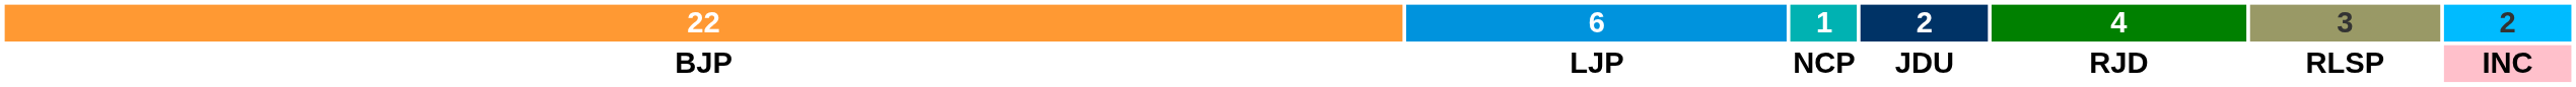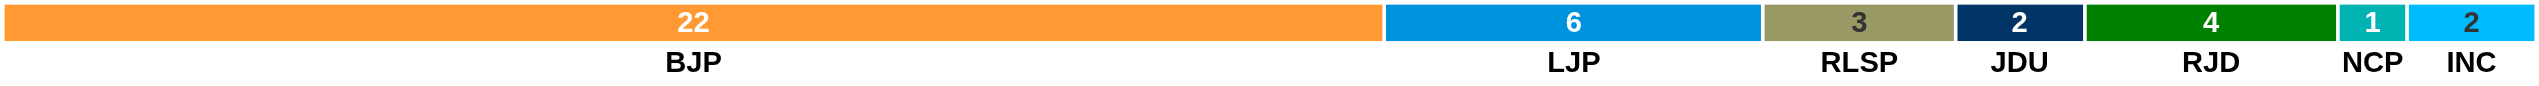columns swapped: 3 <-> 1
BJP | column 7: pink background -> no background
